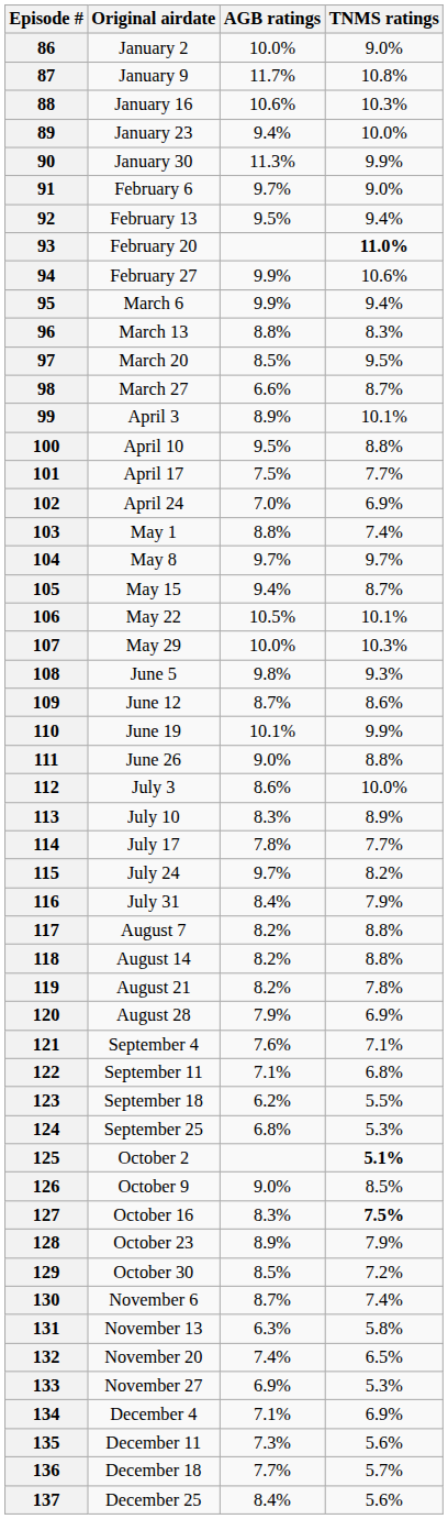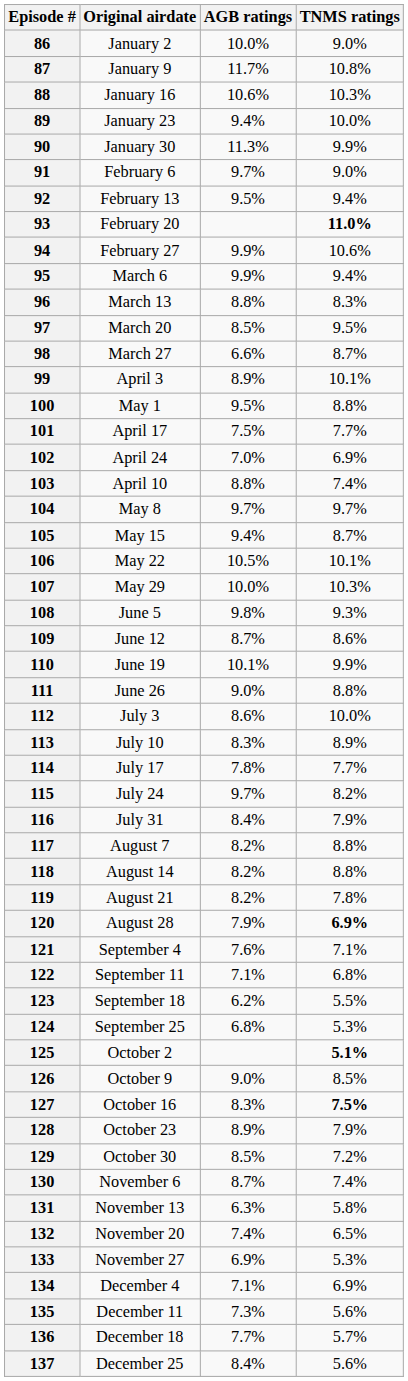100 | Original airdate: April 10 -> May 1
103 | Original airdate: May 1 -> April 10
120 | TNMS ratings: normal -> bold
